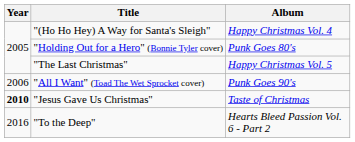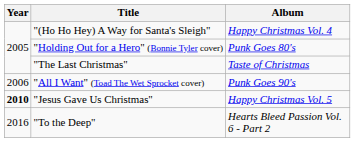"The Last Christmas" | Album: Happy Christmas Vol. 5 -> Taste of Christmas
"Jesus Gave Us Christmas" | Album: Taste of Christmas -> Happy Christmas Vol. 5
